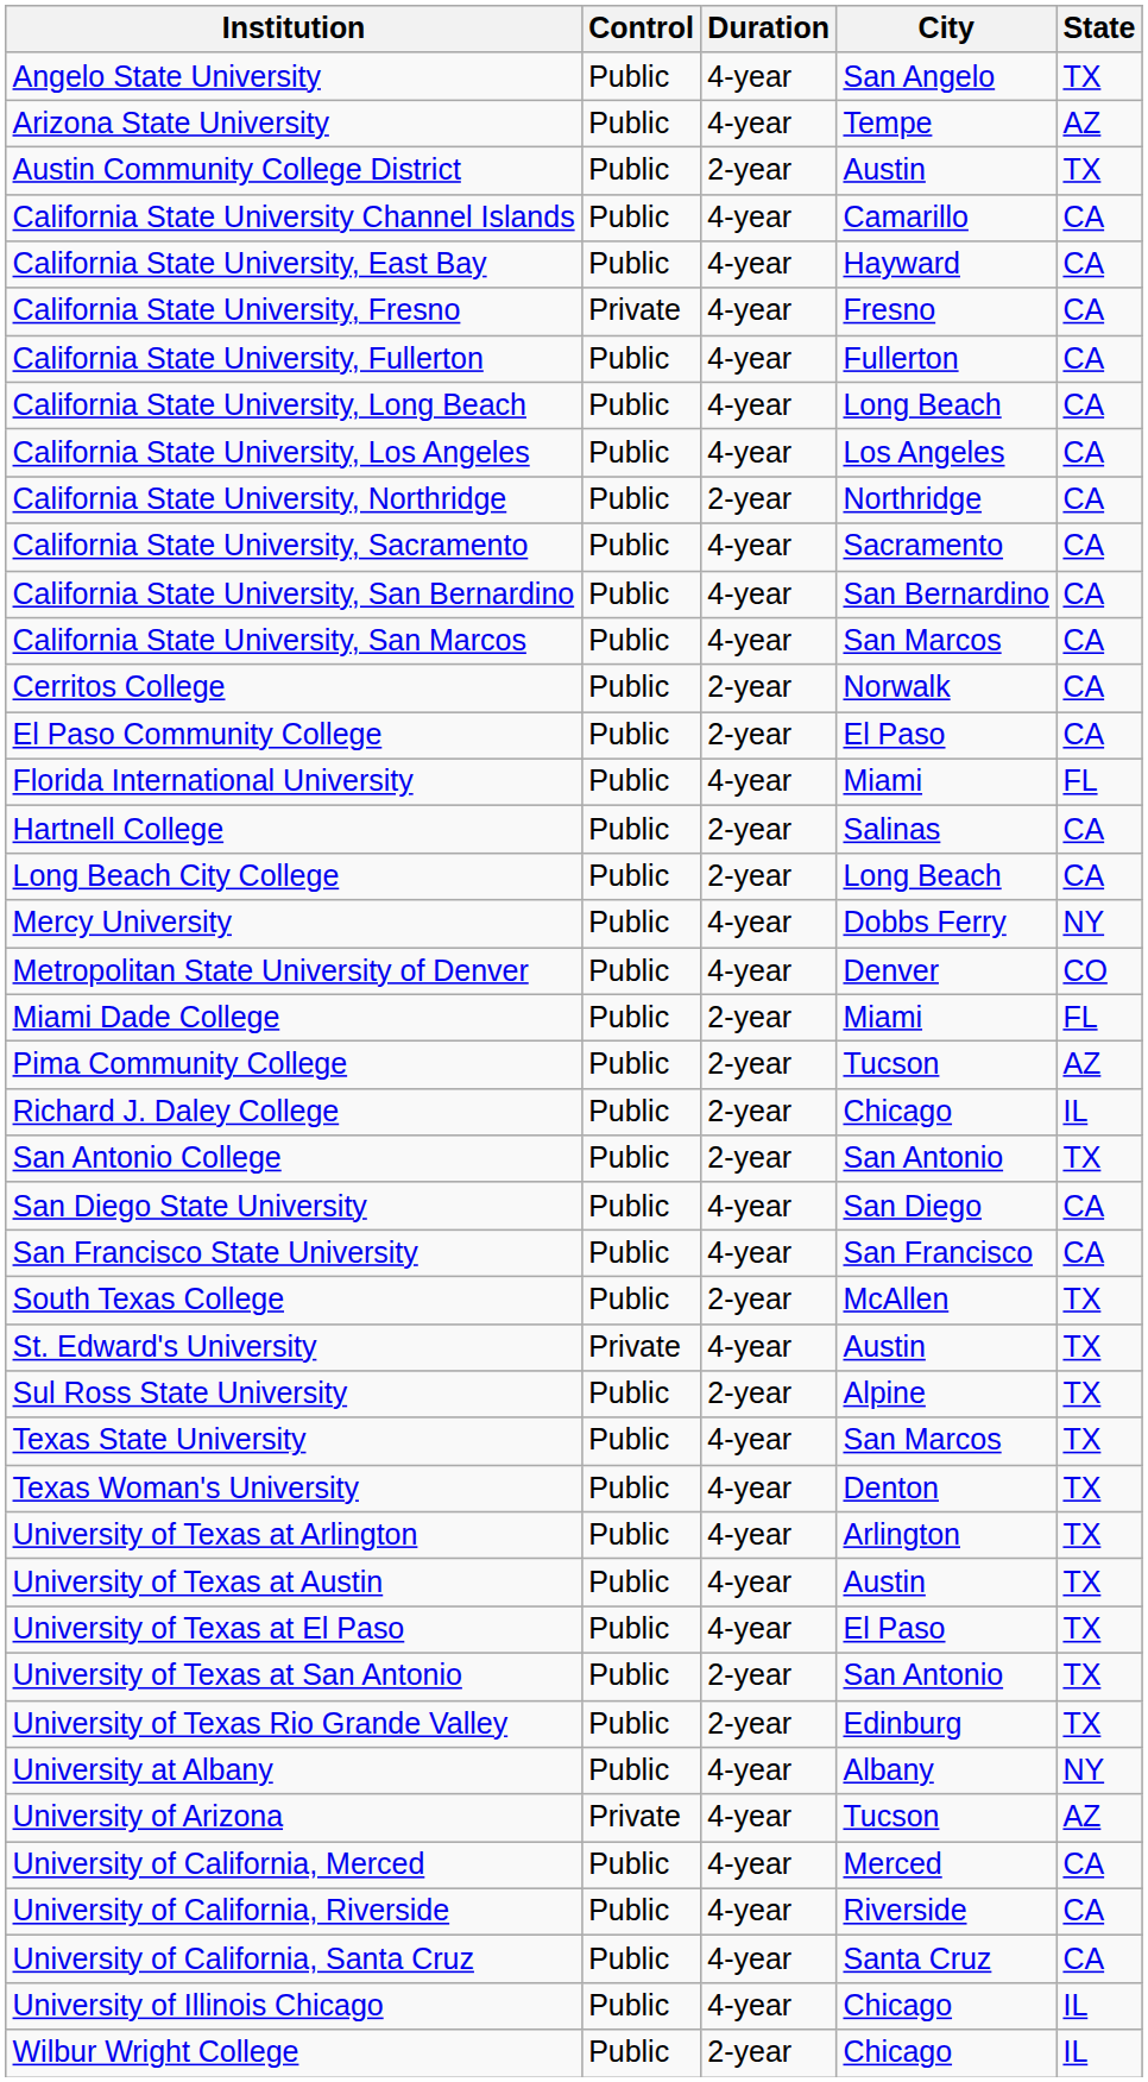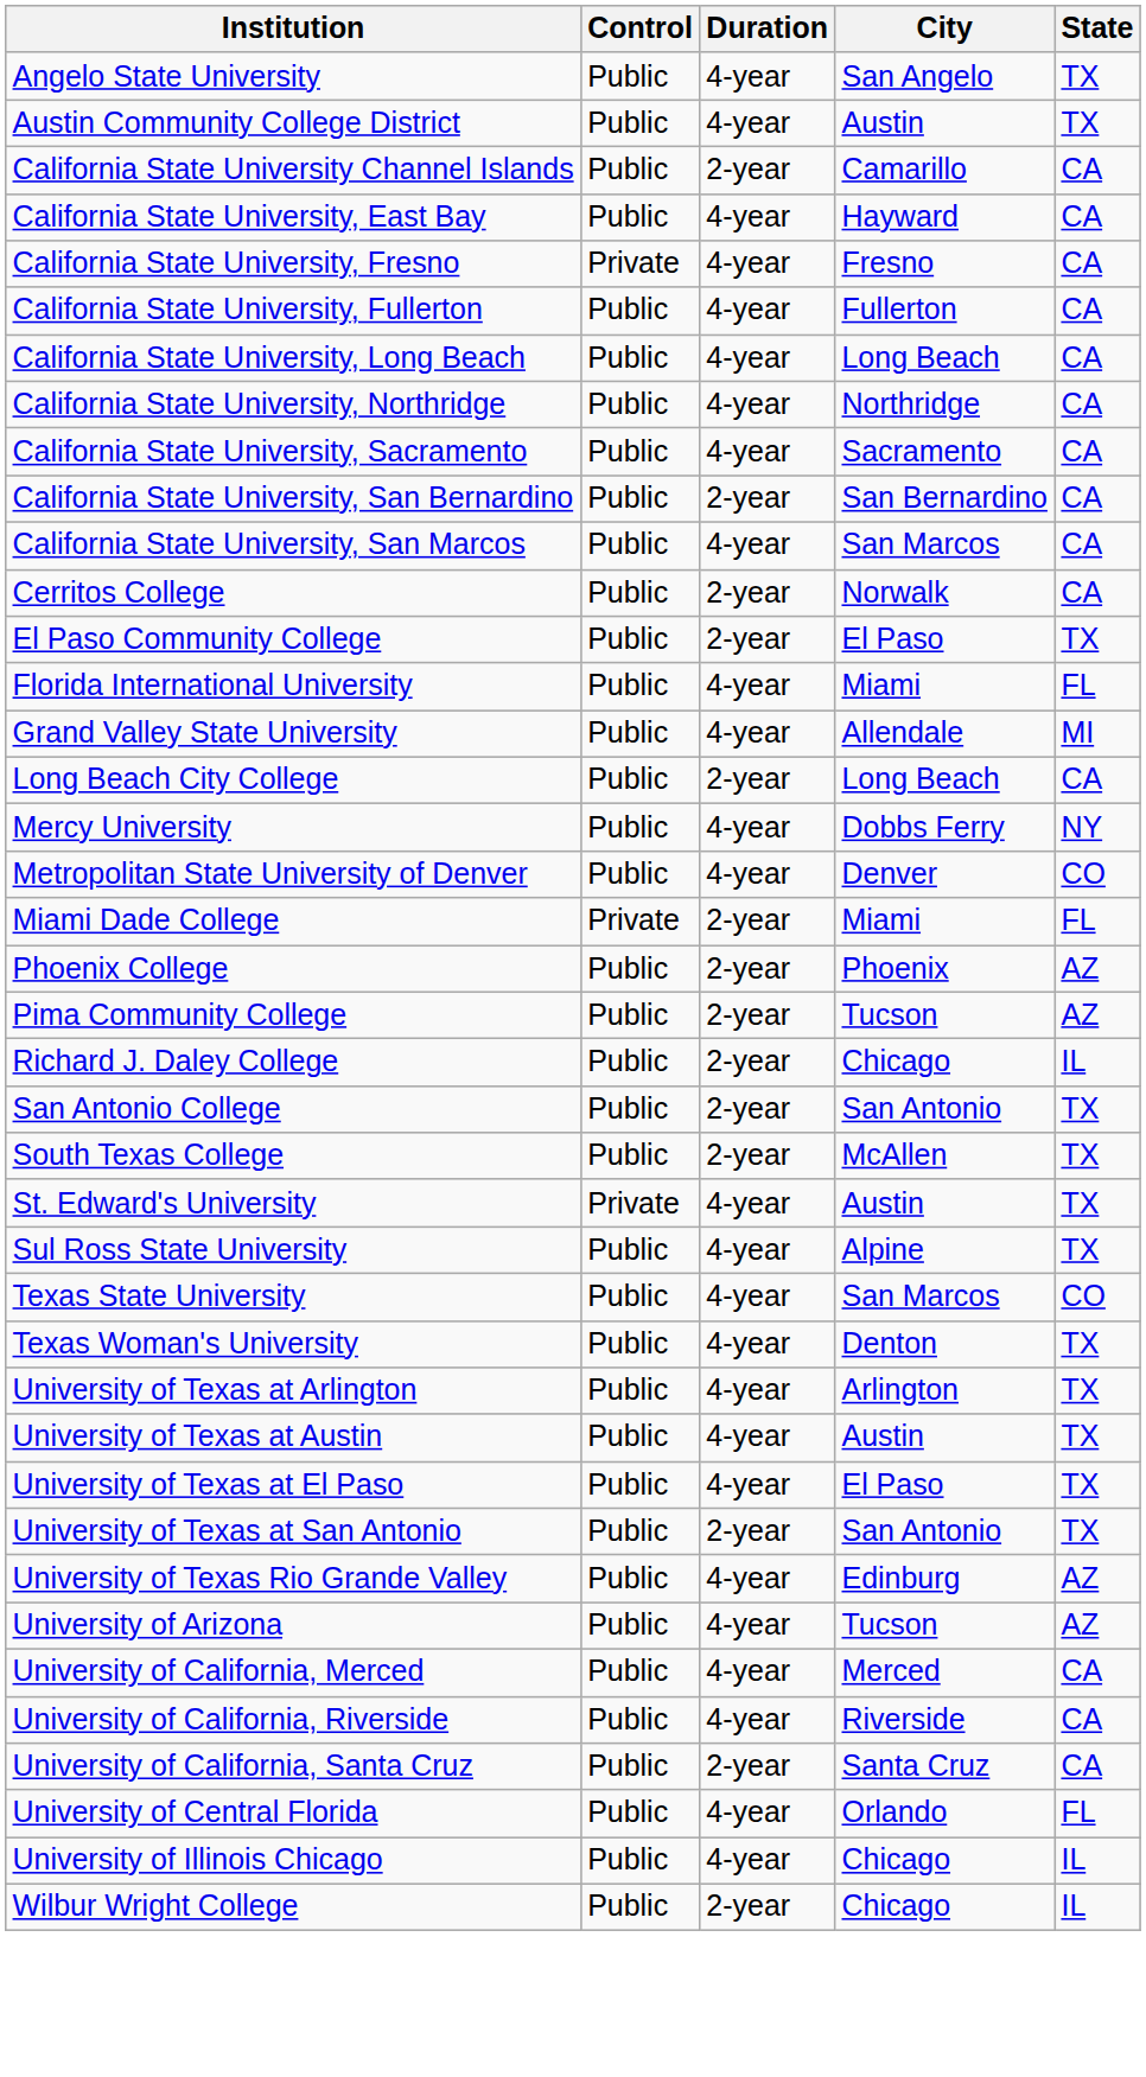- row: Arizona State University | Public | 4-year | Tempe | AZ
Austin Community College District | Duration: 2-year -> 4-year
California State University Channel Islands | Duration: 4-year -> 2-year
- row: California State University, Los Angeles | Public | 4-year | Los Angeles | CA
California State University, Northridge | Duration: 2-year -> 4-year
California State University, San Bernardino | Duration: 4-year -> 2-year
El Paso Community College | State: CA -> TX
+ row: Grand Valley State University | Public | 4-year | Allendale | MI
- row: Hartnell College | Public | 2-year | Salinas | CA
Miami Dade College | Control: Public -> Private
+ row: Phoenix College | Public | 2-year | Phoenix | AZ
- row: San Diego State University | Public | 4-year | San Diego | CA
- row: San Francisco State University | Public | 4-year | San Francisco | CA
Sul Ross State University | Duration: 2-year -> 4-year
Texas State University | State: TX -> CO
University of Texas Rio Grande Valley | Duration: 2-year -> 4-year
University of Texas Rio Grande Valley | State: TX -> AZ
- row: University at Albany | Public | 4-year | Albany | NY
University of Arizona | Control: Private -> Public
University of California, Santa Cruz | Duration: 4-year -> 2-year
+ row: University of Central Florida | Public | 4-year | Orlando | FL
